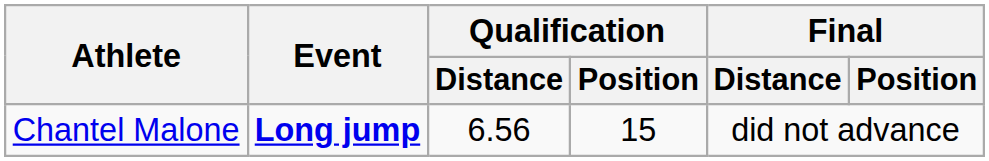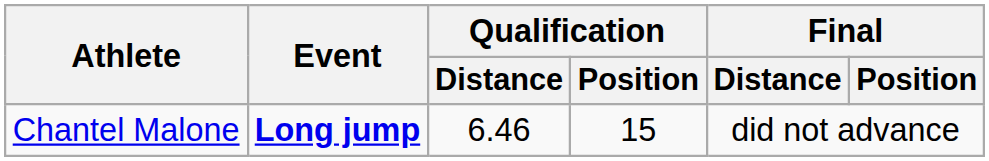Chantel Malone | Qualification / Distance: 6.56 -> 6.46
